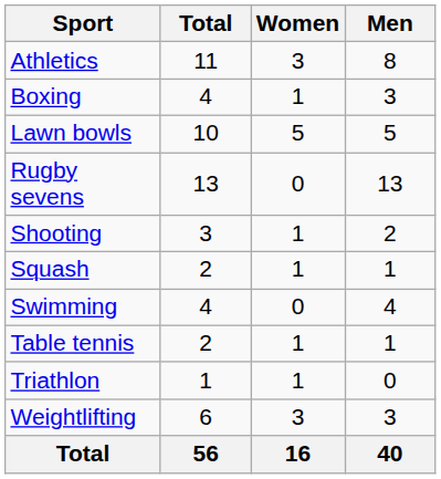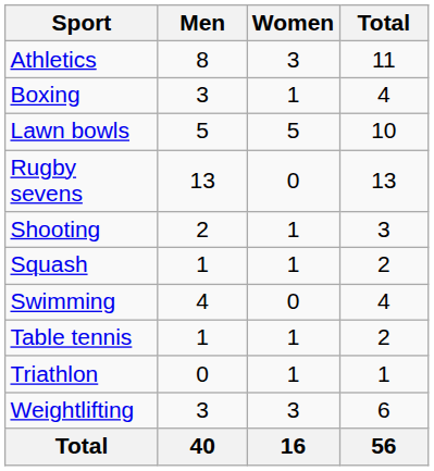columns swapped: Men <-> Total
